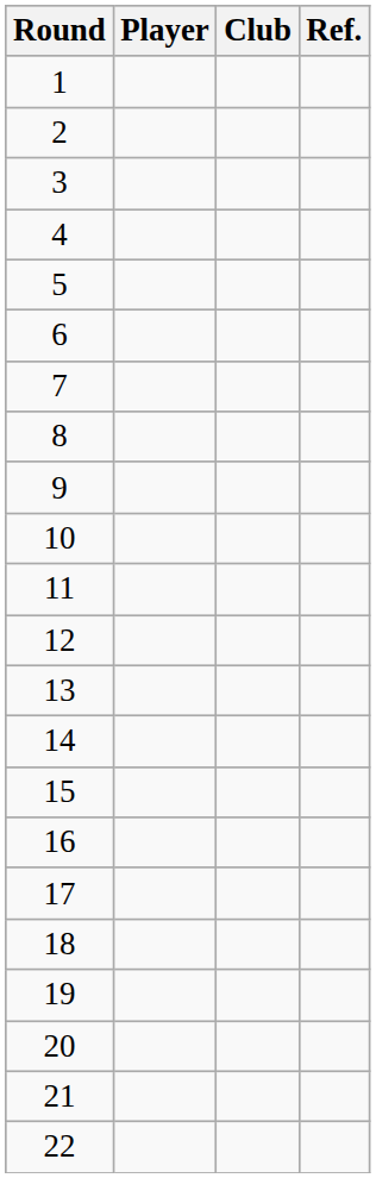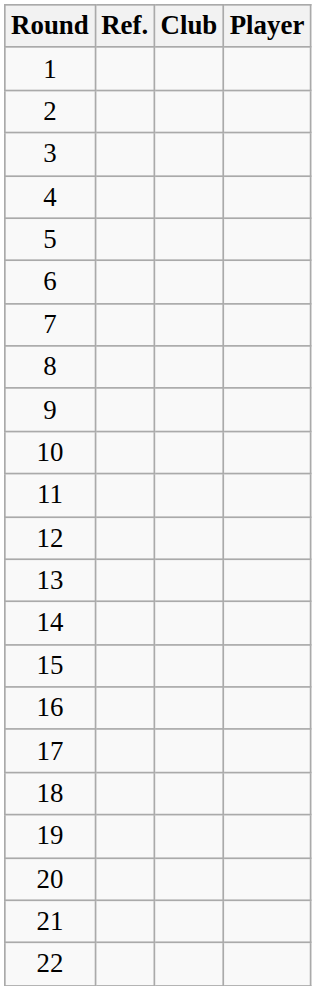columns swapped: Player <-> Ref.
